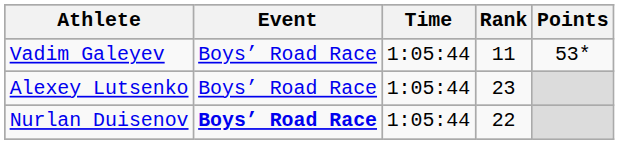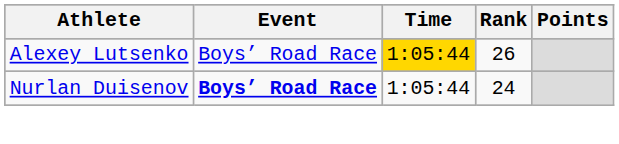- row: Vadim Galeyev | Boys’ Road Race | 1:05:44 | 11 | 53*
Alexey Lutsenko | Time: no background -> gold background
Alexey Lutsenko | Rank: 23 -> 26
Nurlan Duisenov | Rank: 22 -> 24
